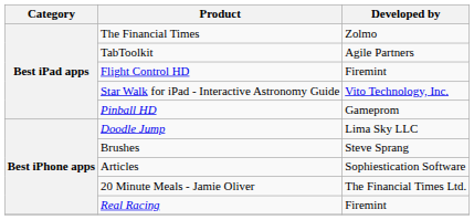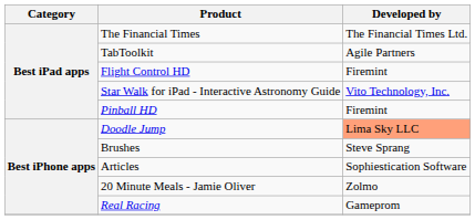The Financial Times | Developed by: Zolmo -> The Financial Times Ltd.
Pinball HD | Developed by: Gameprom -> Firemint
Doodle Jump | Developed by: no background -> lightsalmon background
20 Minute Meals - Jamie Oliver | Developed by: The Financial Times Ltd. -> Zolmo
Real Racing | Developed by: Firemint -> Gameprom
